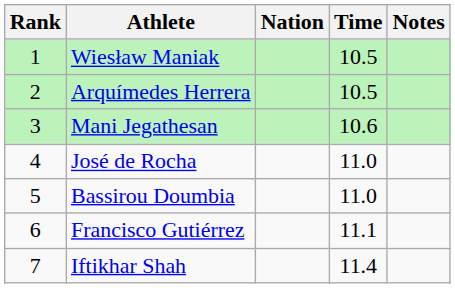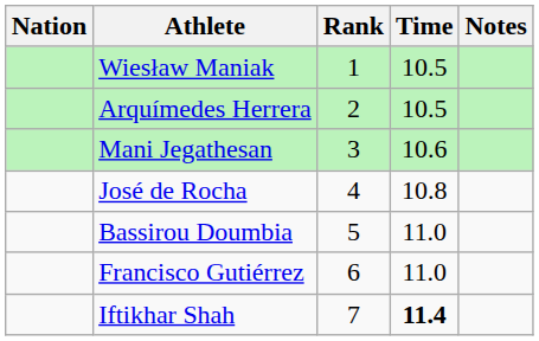columns swapped: Rank <-> Nation
José de Rocha | Time: 11.0 -> 10.8
Francisco Gutiérrez | Time: 11.1 -> 11.0
Iftikhar Shah | Time: normal -> bold
